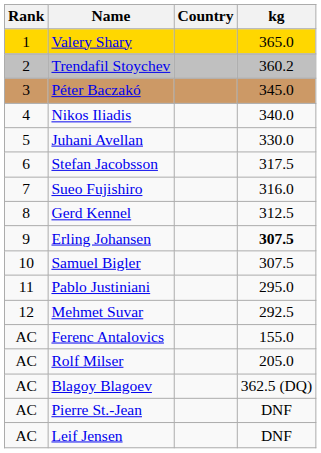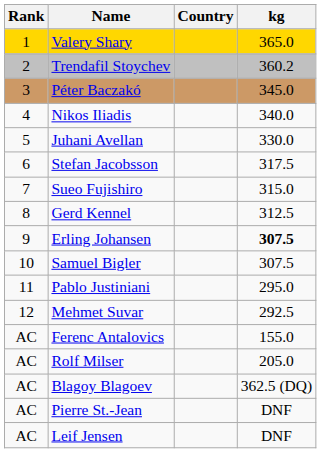Sueo Fujishiro | kg: 316.0 -> 315.0
